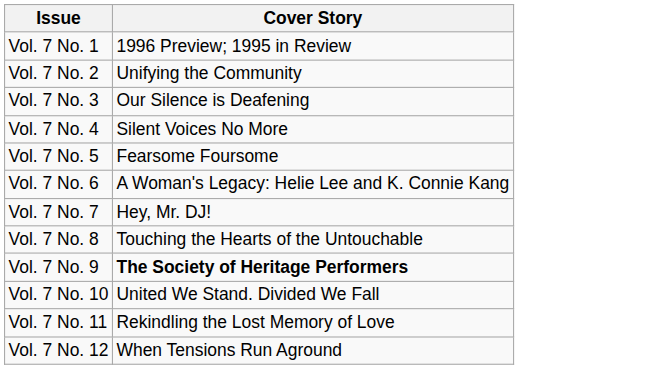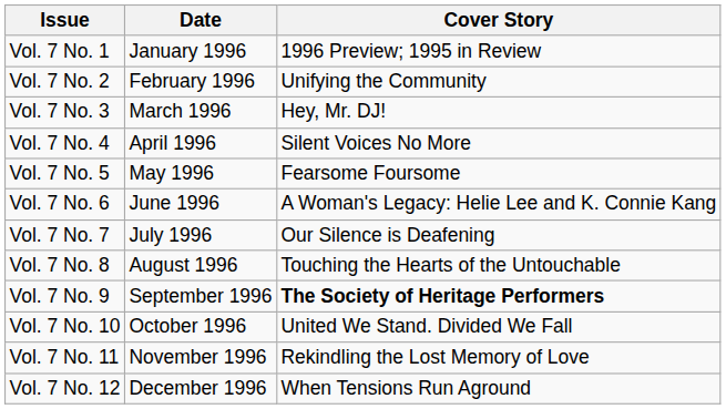+ column: Date | January 1996 | February 1996 | March 1996 | April 1996 | May 1996 | June 1996 | July 1996 | August 1996 | September 1996 | October 1996 | November 1996 | December 1996
Vol. 7 No. 3 | Cover Story: Our Silence is Deafening -> Hey, Mr. DJ!
Vol. 7 No. 7 | Cover Story: Hey, Mr. DJ! -> Our Silence is Deafening
